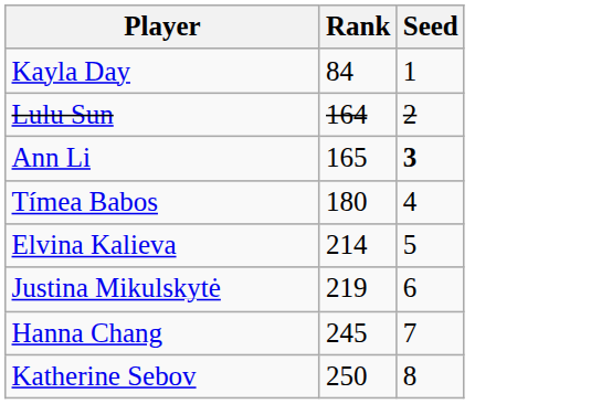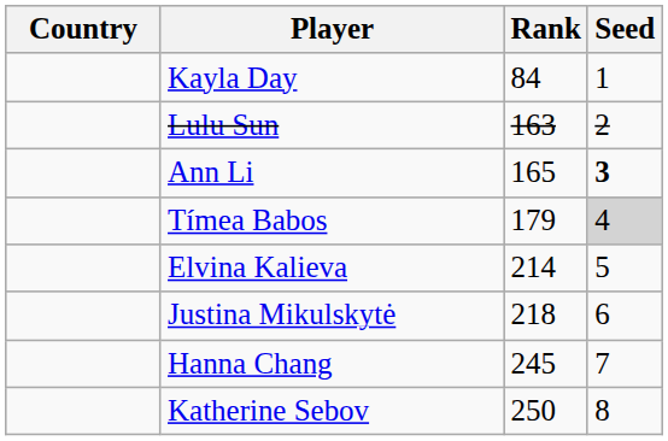+ column: Country
Lulu Sun | Rank: 164 -> 163
Tímea Babos | Rank: 180 -> 179
Tímea Babos | Seed: no background -> lightgrey background
Justina Mikulskytė | Rank: 219 -> 218
